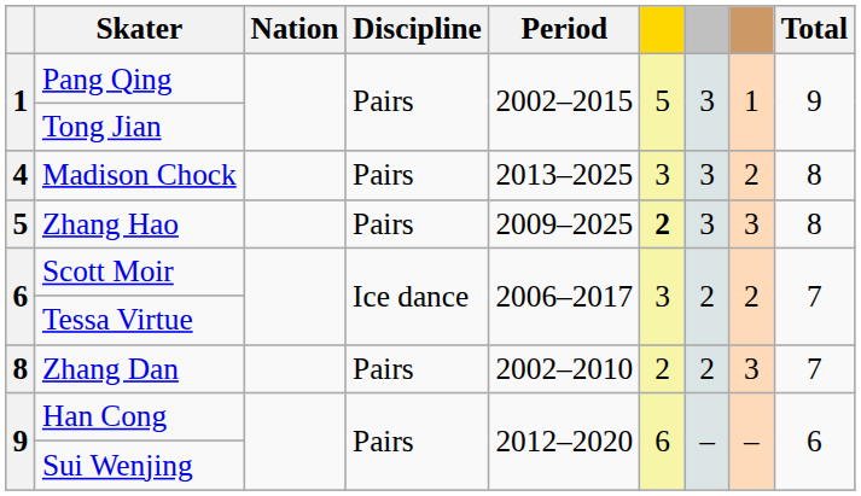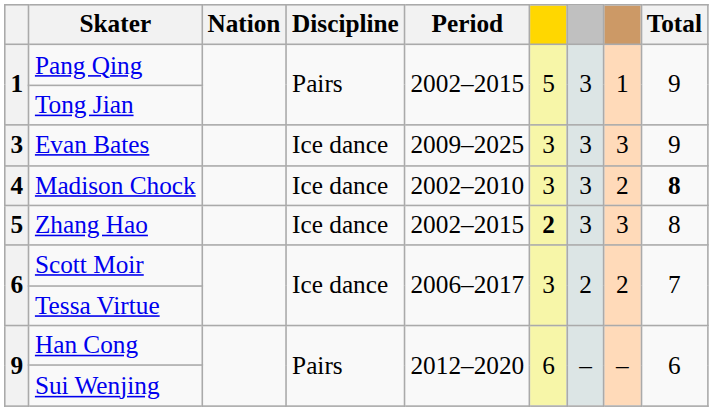+ row: 3 | Evan Bates | Ice dance | 2009–2025 | 3 | 3 | 3 | 9
Madison Chock | Discipline: Pairs -> Ice dance
Madison Chock | Period: 2013–2025 -> 2002–2010
Madison Chock | Total: normal -> bold
Zhang Hao | Discipline: Pairs -> Ice dance
Zhang Hao | Period: 2009–2025 -> 2002–2015
- row: 8 | Zhang Dan | Pairs | 2002–2010 | 2 | 2 | 3 | 7
